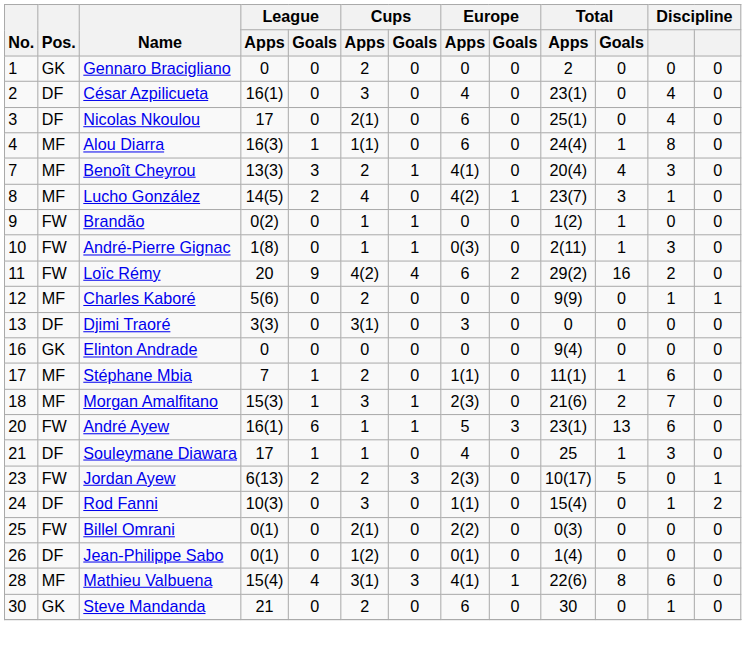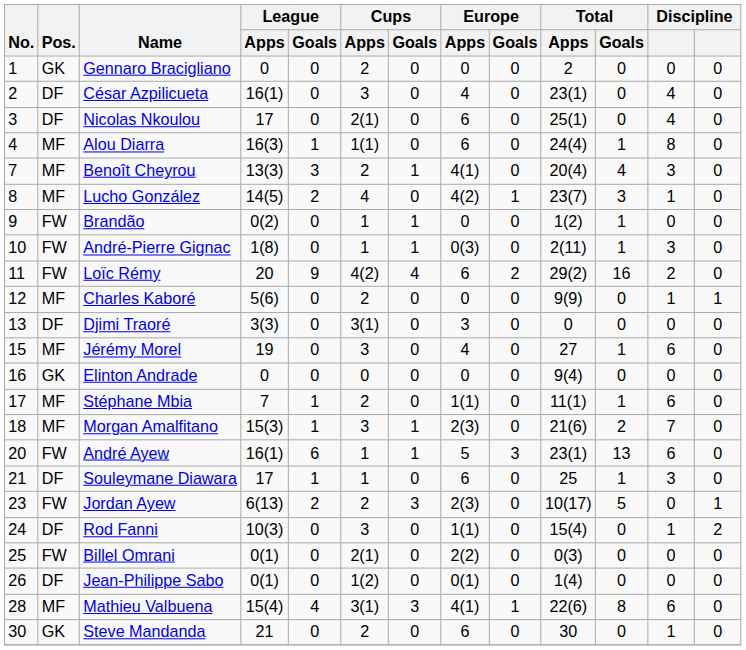+ row: 15 | MF | Jérémy Morel | 19 | 0 | 3 | 0 | 4 | 0 | 27 | 1 | 6 | 0
Souleymane Diawara | Europe / Apps: 4 -> 6
